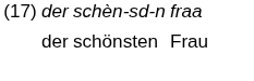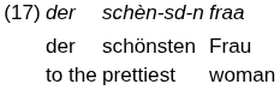+ row: to the | prettiest | woman
